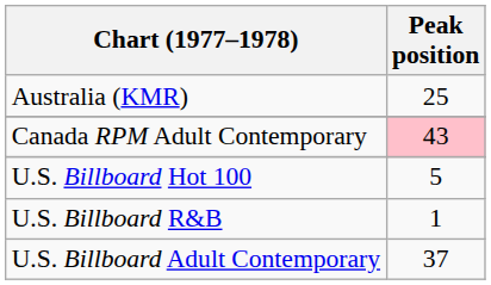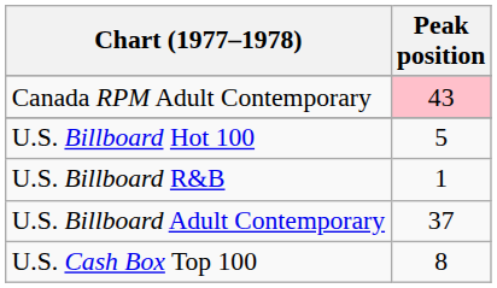- row: Australia (KMR) | 25
+ row: U.S. Cash Box Top 100 | 8
